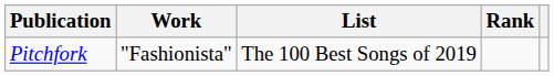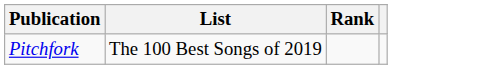- column: Work | "Fashionista"
